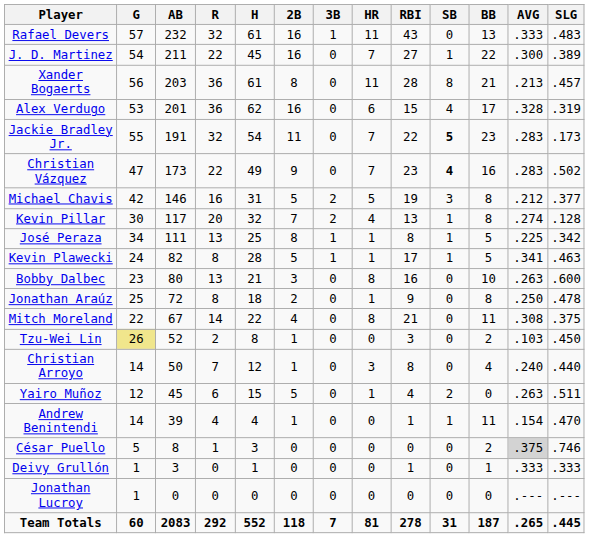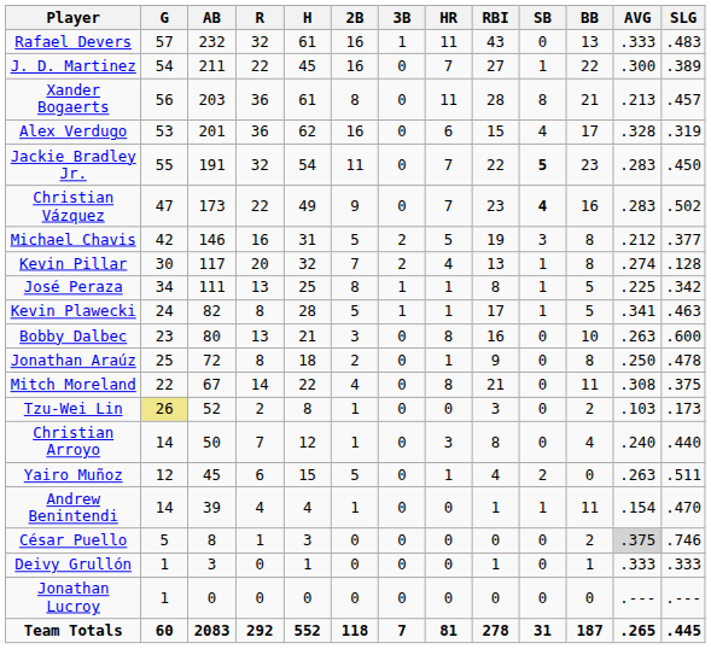Jackie Bradley Jr. | SLG: .173 -> .450
Tzu-Wei Lin | SLG: .450 -> .173
